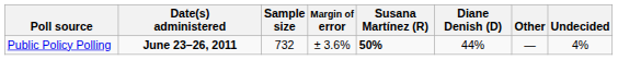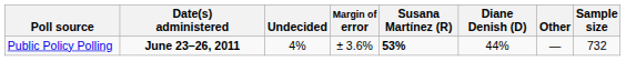columns swapped: Sample size <-> Undecided
Public Policy Polling | Susana Martínez (R): 50% -> 53%
